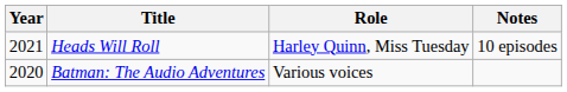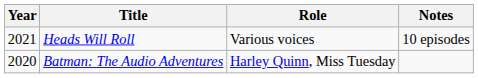Heads Will Roll | Role: Harley Quinn, Miss Tuesday -> Various voices
Batman: The Audio Adventures | Role: Various voices -> Harley Quinn, Miss Tuesday
